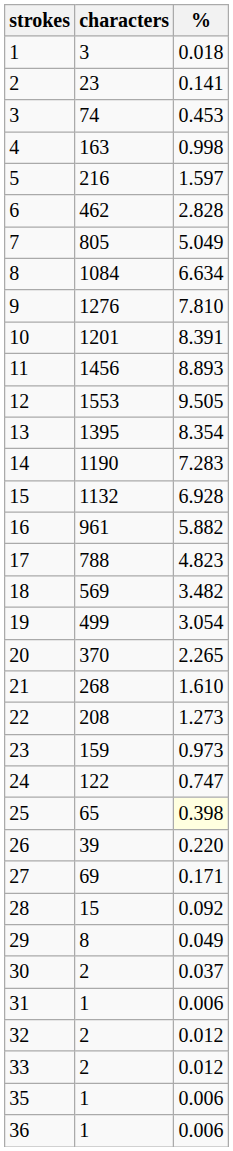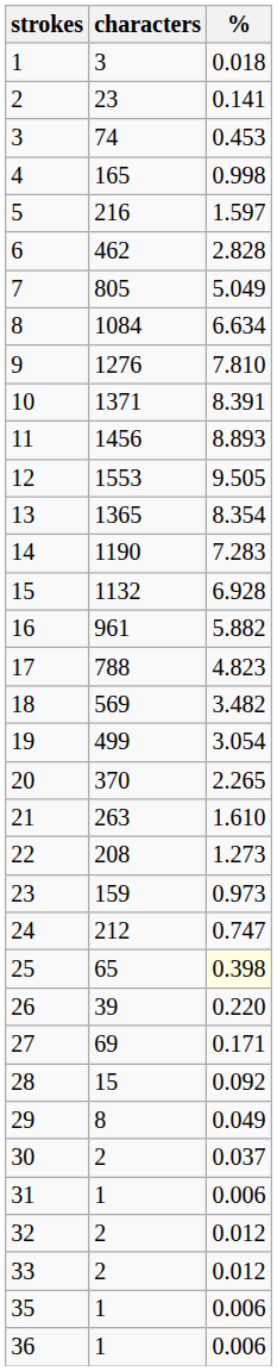4 | characters: 163 -> 165
10 | characters: 1201 -> 1371
13 | characters: 1395 -> 1365
21 | characters: 268 -> 263
24 | characters: 122 -> 212
